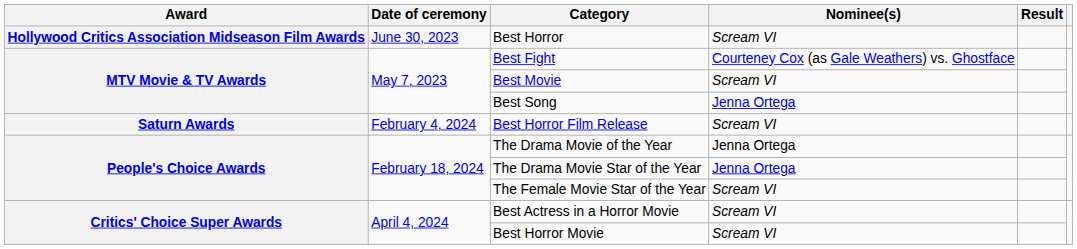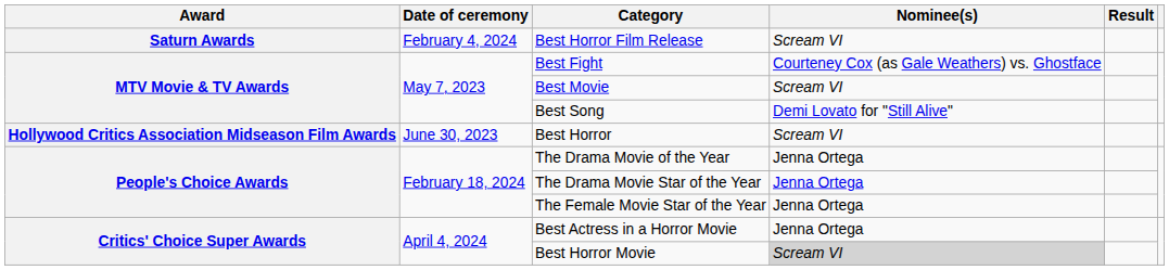rows swapped: Best Horror <-> Best Horror Film Release
Best Song | Nominee(s): Jenna Ortega -> Demi Lovato for "Still Alive"
The Female Movie Star of the Year | Nominee(s): Scream VI -> Jenna Ortega
Best Actress in a Horror Movie | Nominee(s): Scream VI -> Jenna Ortega
Best Horror Movie | Nominee(s): no background -> lightgrey background
